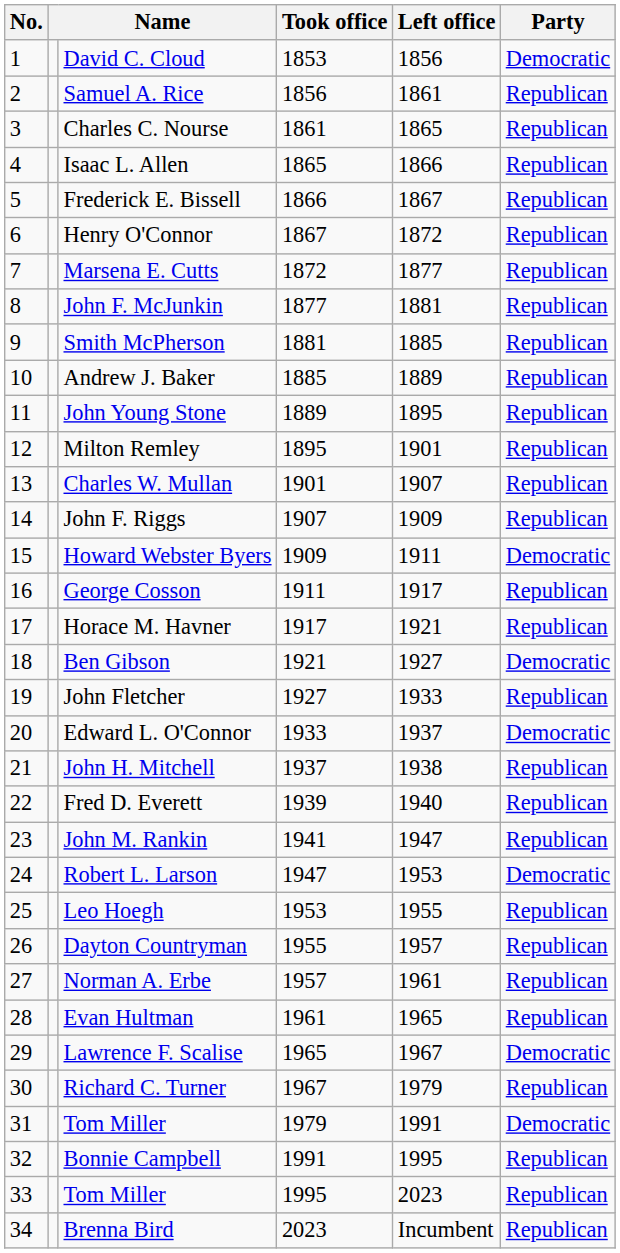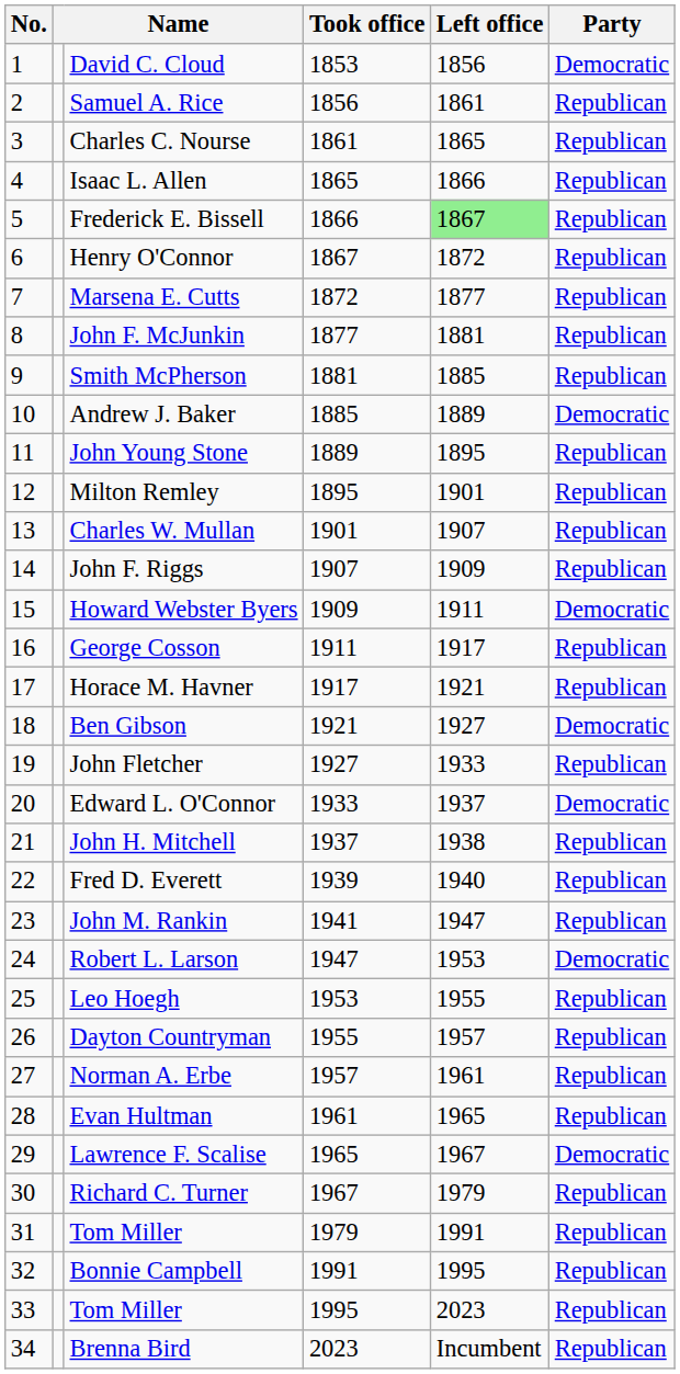Frederick E. Bissell | Left office: no background -> lightgreen background
Andrew J. Baker | Party: Republican -> Democratic
31 / Tom Miller | Party: Democratic -> Republican
